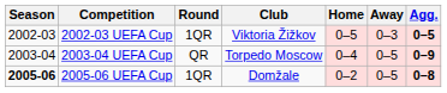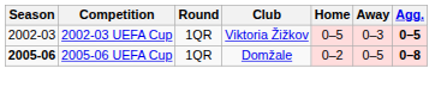- row: 2003-04 | 2003-04 UEFA Cup | QR | Torpedo Moscow | 0–4 | 0–5 | 0–9
